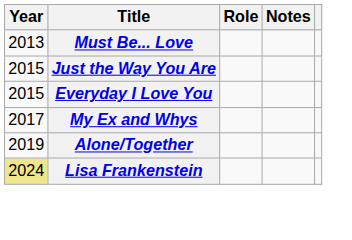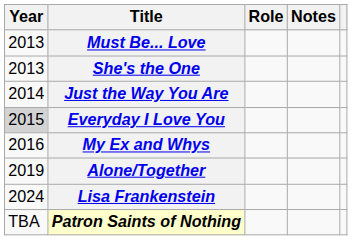+ row: 2013 | She's the One
Just the Way You Are | Year: 2015 -> 2014
Everyday I Love You | Year: no background -> lightgrey background
My Ex and Whys | Year: 2017 -> 2016
Lisa Frankenstein | Year: khaki background -> no background
+ row: TBA | Patron Saints of Nothing
